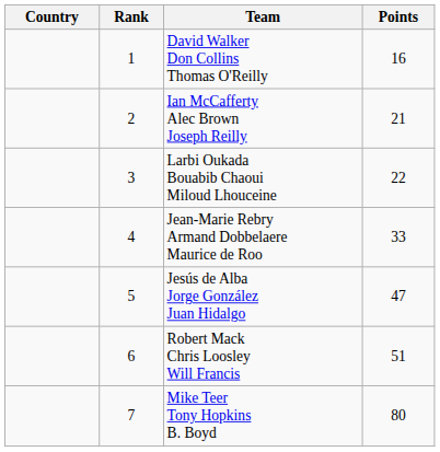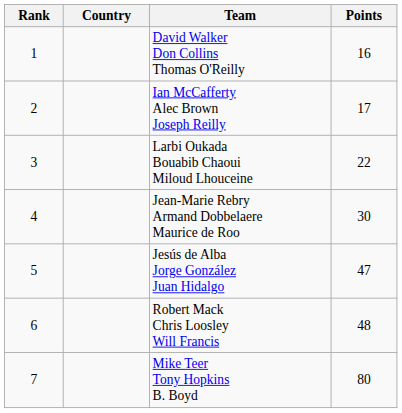columns swapped: Rank <-> Country
Ian McCafferty Alec Brown Joseph Reilly | Points: 21 -> 17
Jean-Marie Rebry Armand Dobbelaere Maurice de Roo | Points: 33 -> 30
Robert Mack Chris Loosley Will Francis | Points: 51 -> 48
